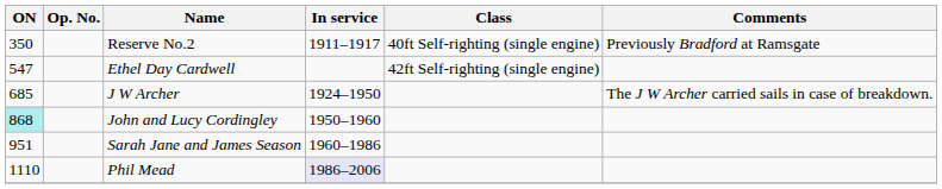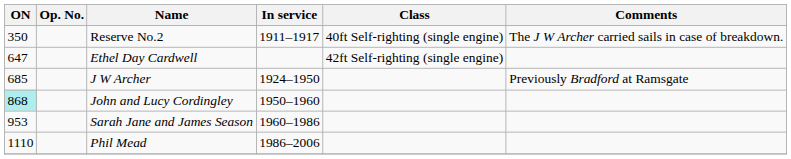Reserve No.2 | Comments: Previously Bradford at Ramsgate -> The J W Archer carried sails in case of breakdown.
Ethel Day Cardwell | ON: 547 -> 647
J W Archer | Comments: The J W Archer carried sails in case of breakdown. -> Previously Bradford at Ramsgate
Sarah Jane and James Season | ON: 951 -> 953
Phil Mead | In service: lavender background -> no background
